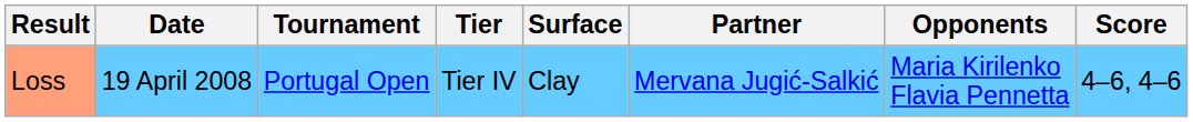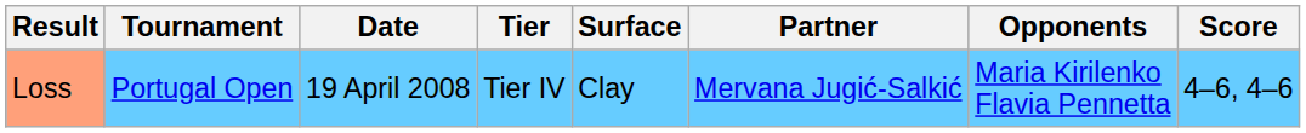columns swapped: Date <-> Tournament
